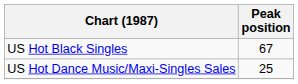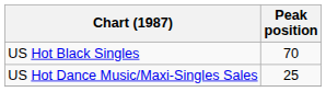US Hot Black Singles | Peak position: 67 -> 70
